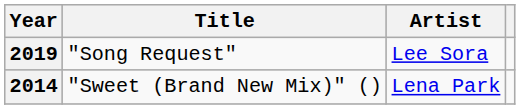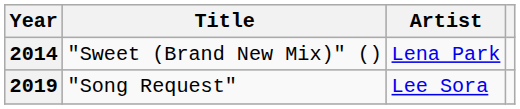rows swapped: 2014 <-> 2019
